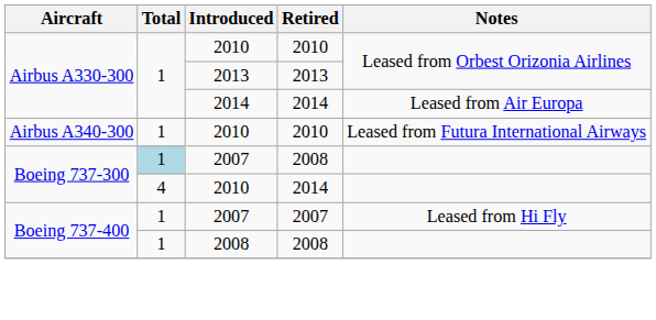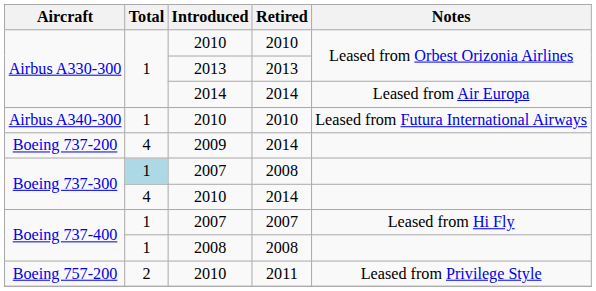+ row: Boeing 737-200 | 4 | 2009 | 2014
+ row: Boeing 757-200 | 2 | 2010 | 2011 | Leased from Privilege Style
